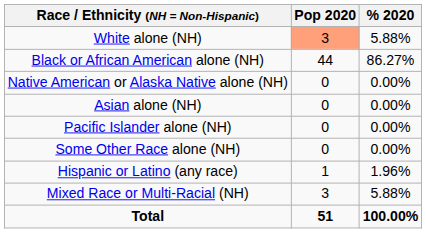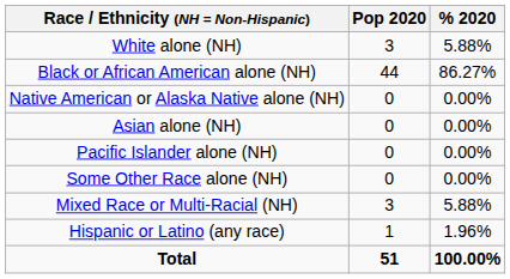White alone (NH) | Pop 2020: lightsalmon background -> no background
rows swapped: Mixed Race or Multi-Racial (NH) <-> Hispanic or Latino (any race)
